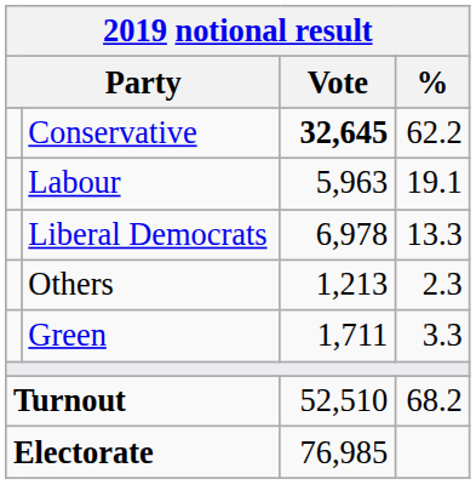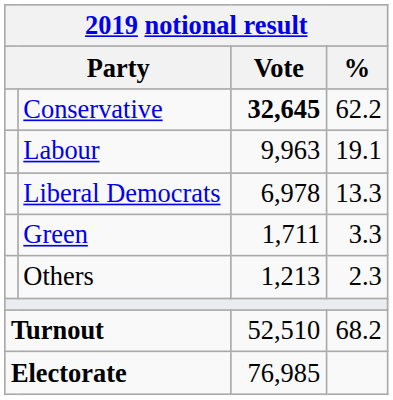Labour | Vote: 5,963 -> 9,963
rows swapped: Green <-> Others
